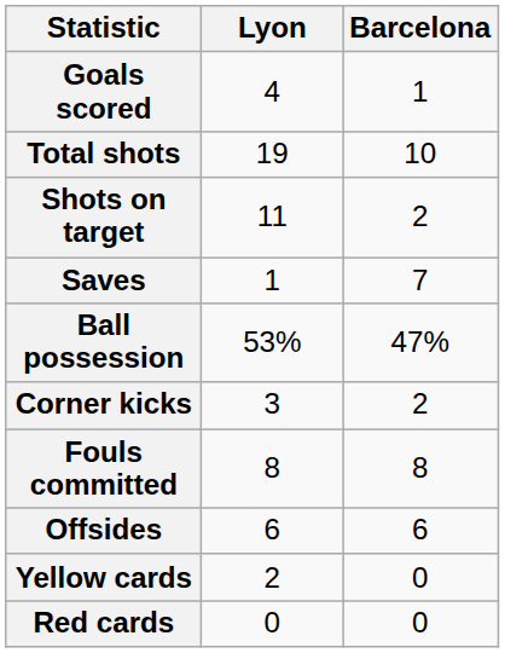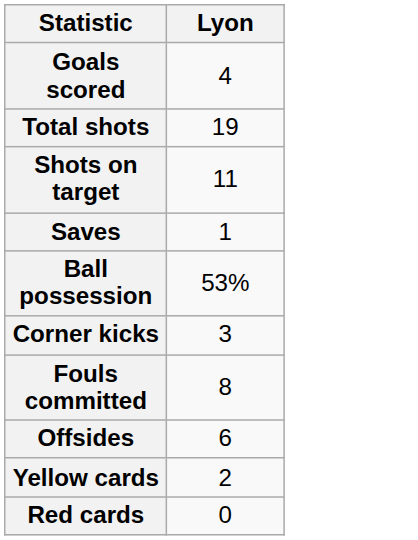- column: Barcelona | 1 | 10 | 2 | 7 | 47% | 2 | 8 | 6 | 0 | 0
